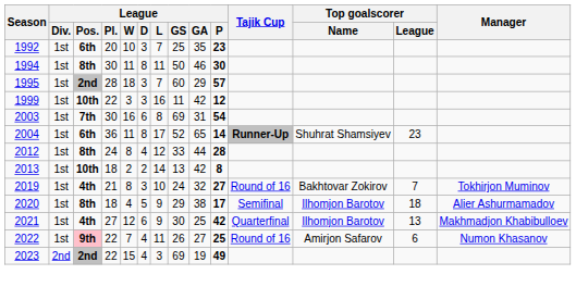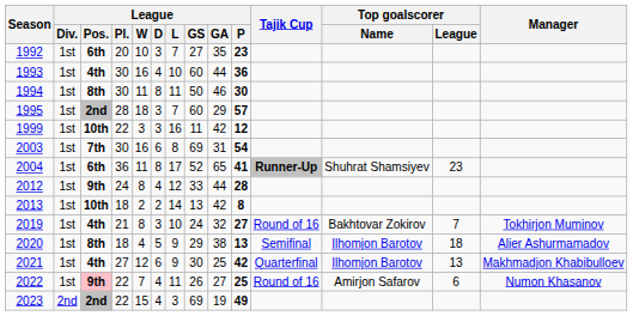1992 | League / GS: 25 -> 27
+ row: 1993 | 1st | 4th | 30 | 16 | 4 | 10 | 60 | 44 | 36
2004 | League / P: 14 -> 41
2012 | League / Pos.: 8th -> 9th
2020 | League / P: 17 -> 13
